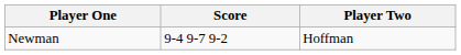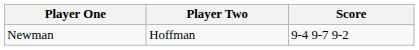columns swapped: Player Two <-> Score
